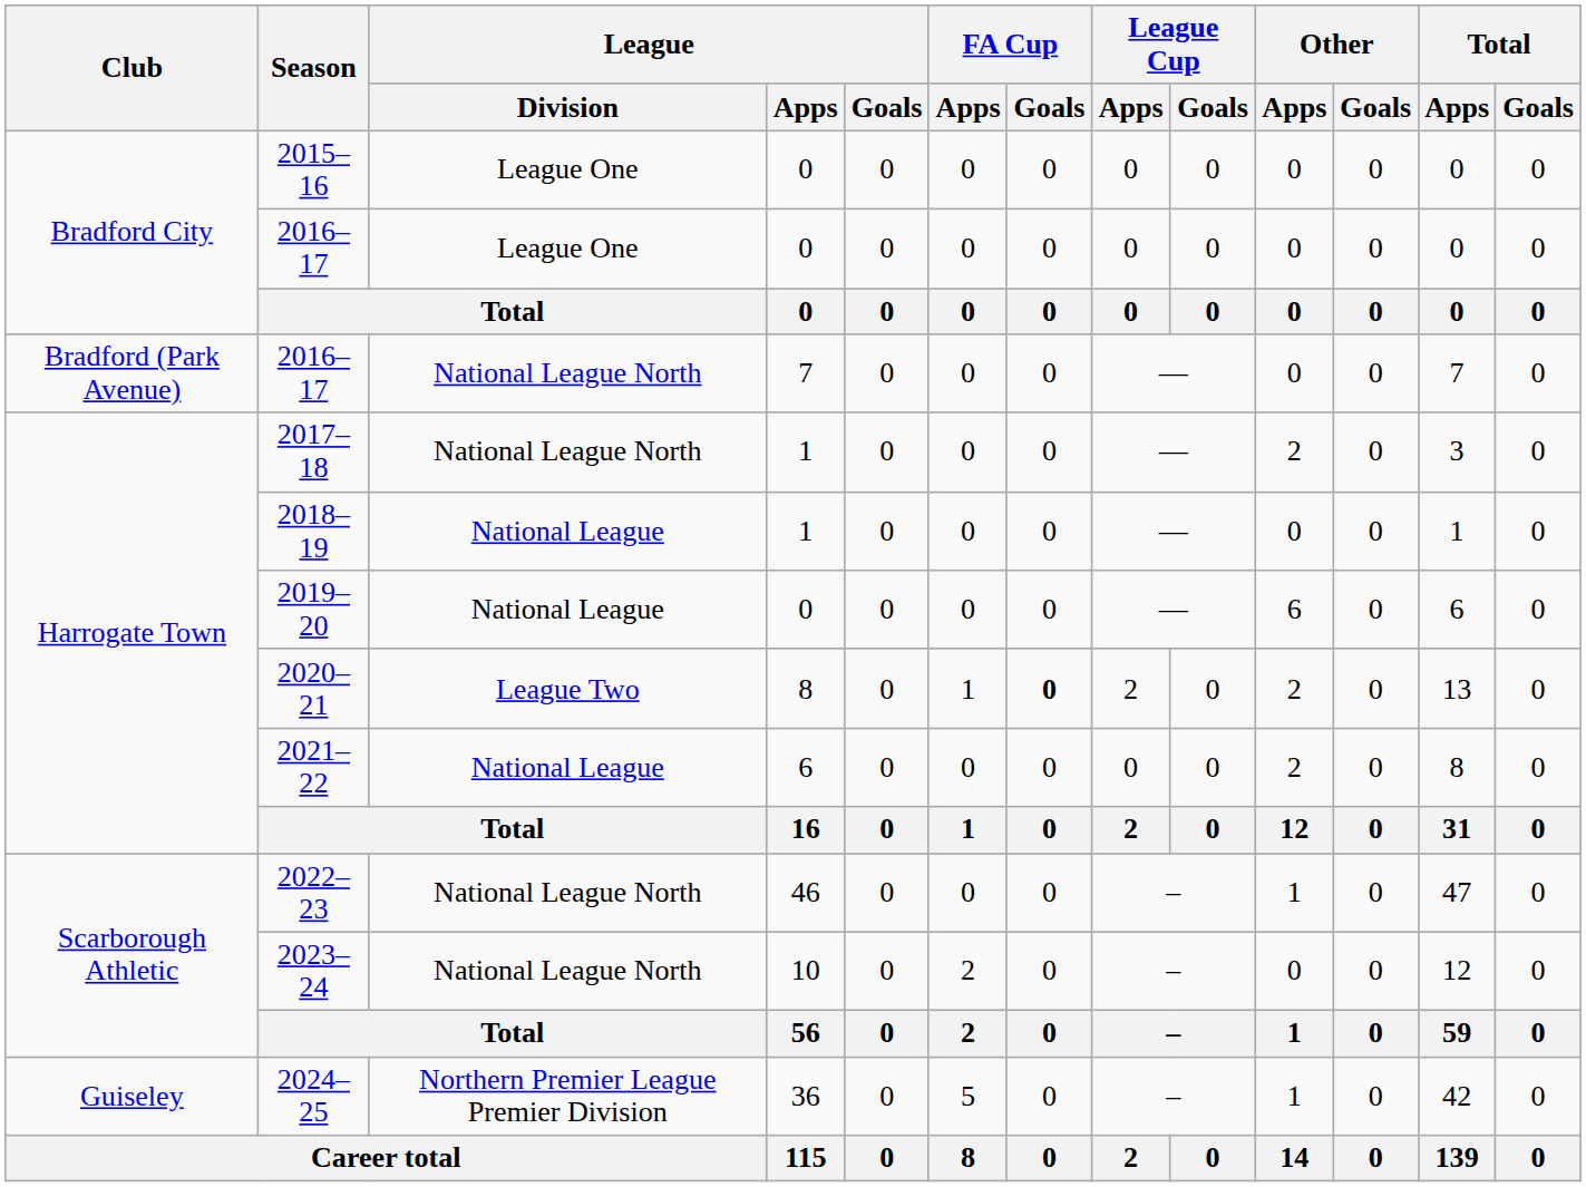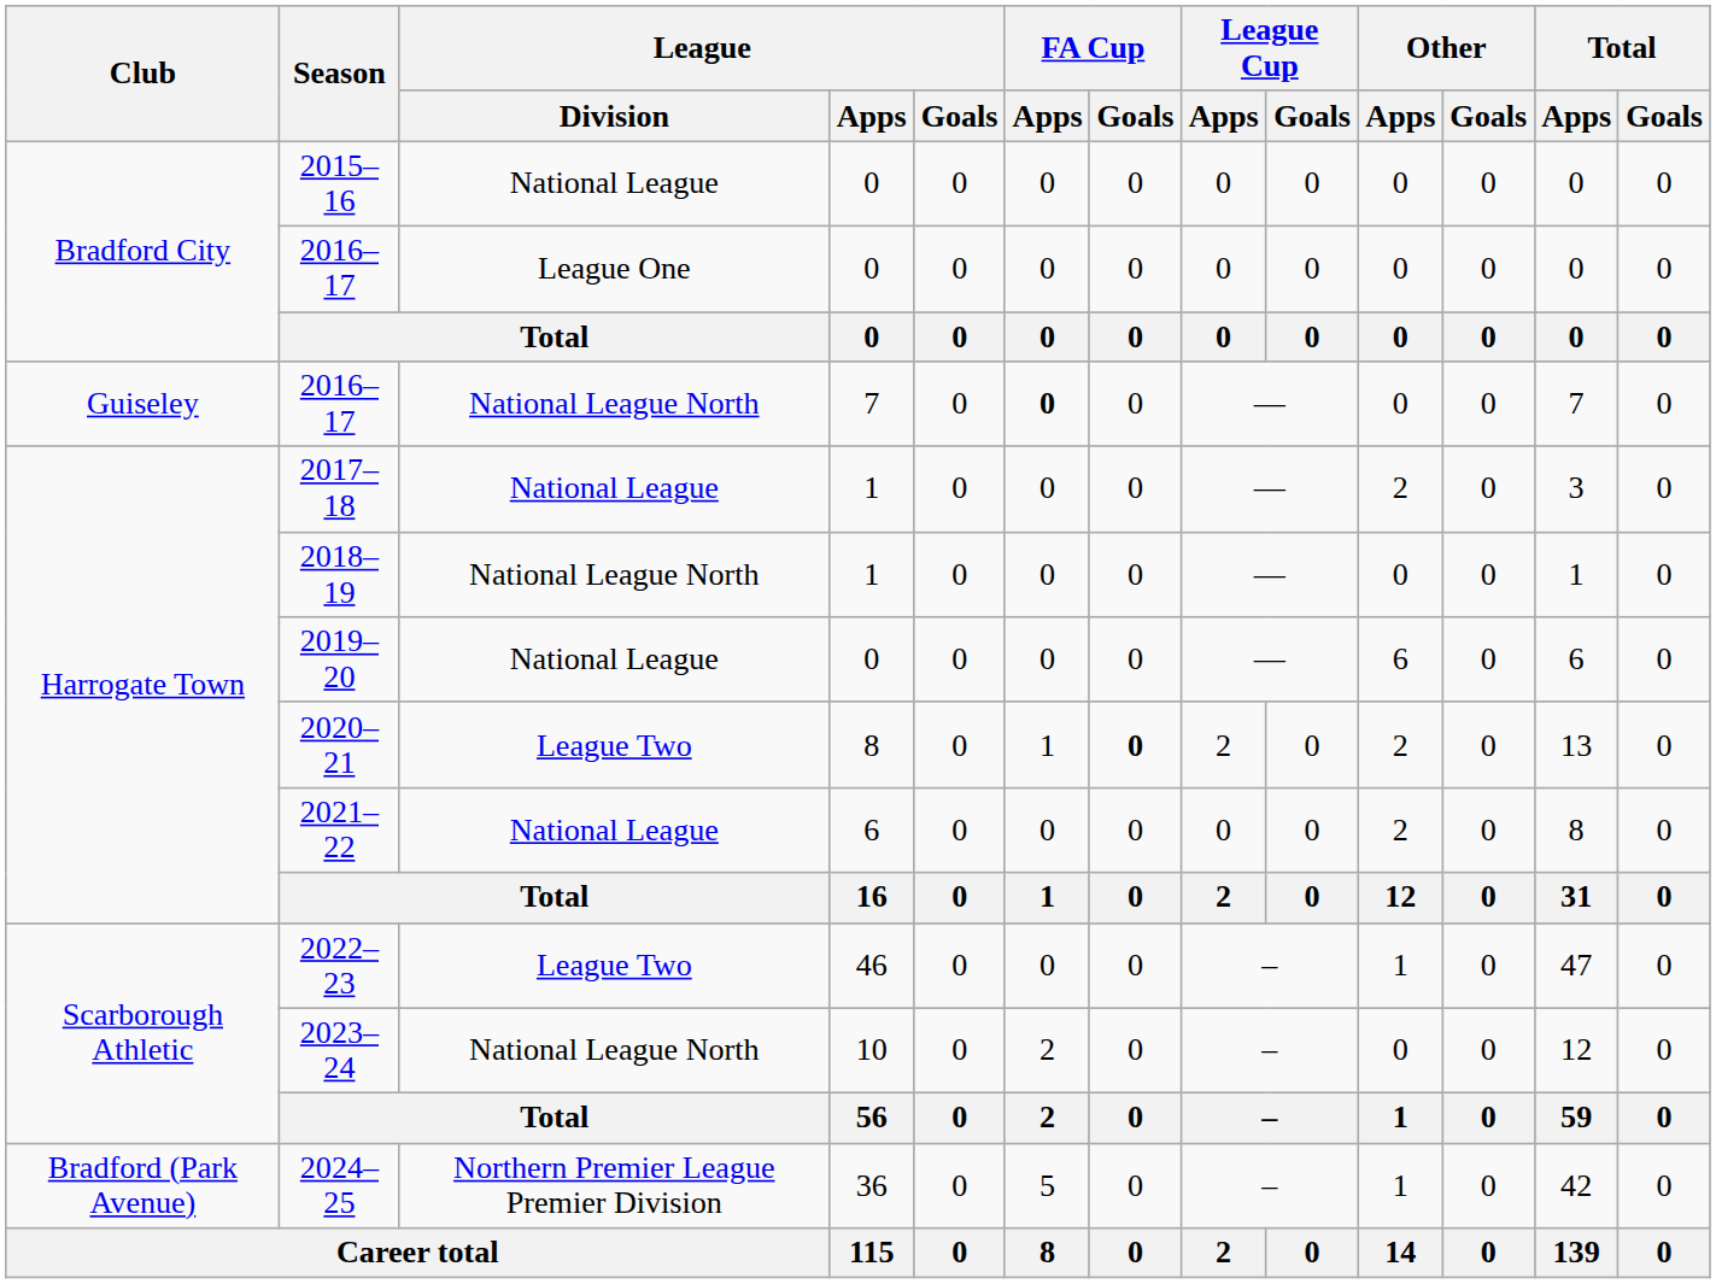2015–16 | League / Division: League One -> National League
2016–17 / 7 | Club: Bradford (Park Avenue) -> Guiseley
2016–17 / 7 | FA Cup / Apps: normal -> bold
2017–18 | League / Division: National League North -> National League
2018–19 | League / Division: National League -> National League North
2022–23 | League / Division: National League North -> League Two
2024–25 | Club: Guiseley -> Bradford (Park Avenue)
